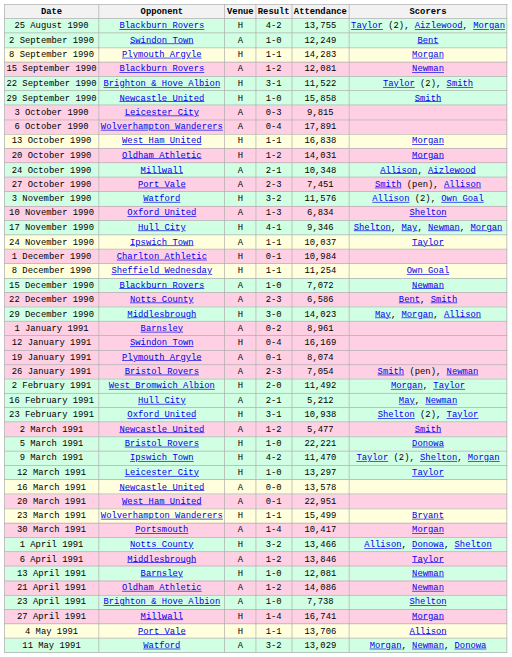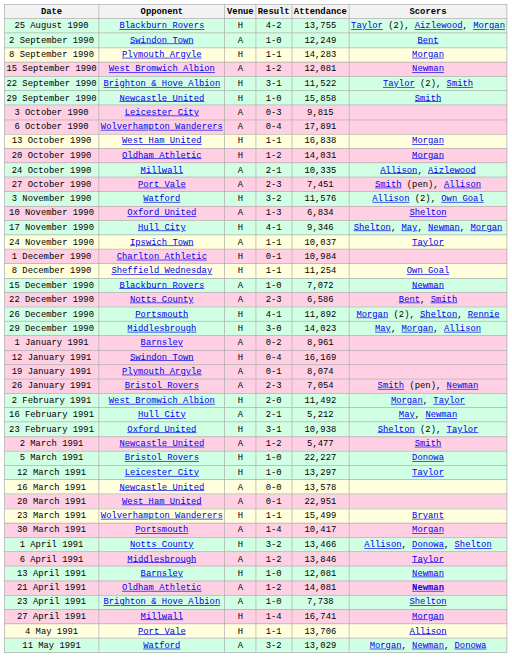15 September 1990 | Opponent: Blackburn Rovers -> West Bromwich Albion
24 October 1990 | Attendance: 10,348 -> 10,335
+ row: 26 December 1990 | Portsmouth | H | 4-1 | 11,892 | Morgan (2), Shelton, Rennie
5 March 1991 | Attendance: 22,221 -> 22,227
- row: 9 March 1991 | Ipswich Town | H | 4-2 | 11,470 | Taylor (2), Shelton, Morgan
21 April 1991 | Attendance: 14,086 -> 14,081
21 April 1991 | Scorers: normal -> bold
